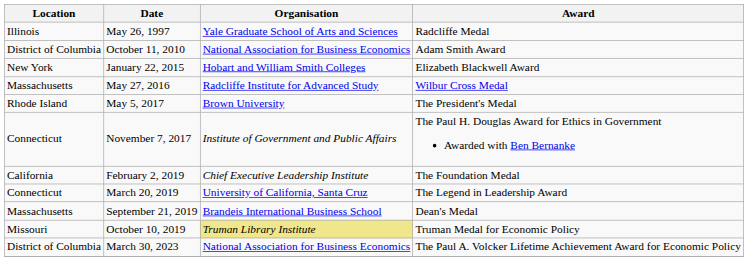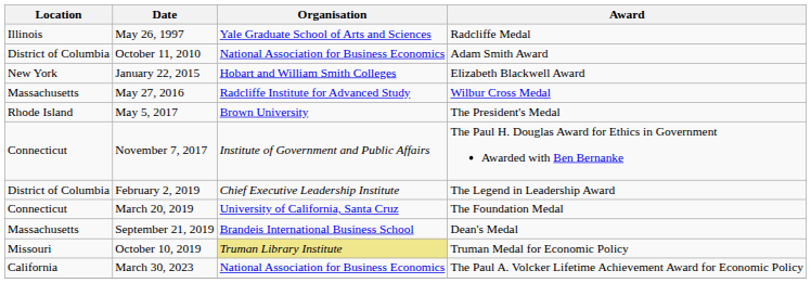February 2, 2019 | Location: California -> District of Columbia
February 2, 2019 | Award: The Foundation Medal -> The Legend in Leadership Award
March 20, 2019 | Award: The Legend in Leadership Award -> The Foundation Medal
March 30, 2023 | Location: District of Columbia -> California
